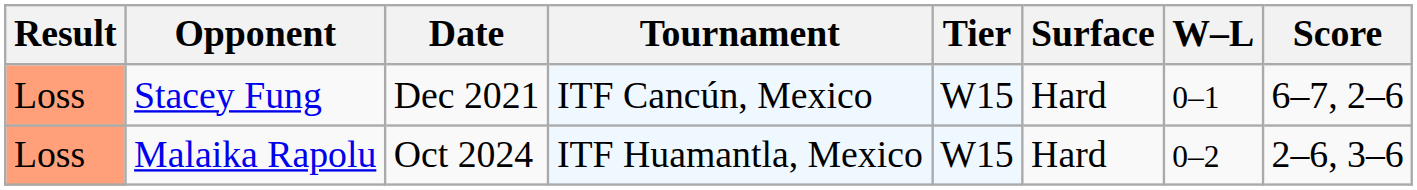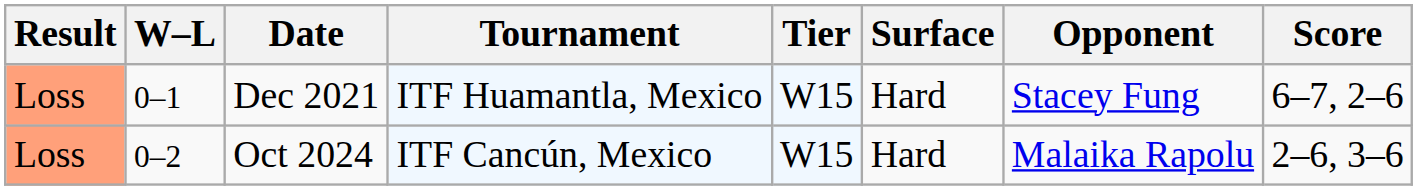columns swapped: W–L <-> Opponent
Dec 2021 | Tournament: ITF Cancún, Mexico -> ITF Huamantla, Mexico
Oct 2024 | Tournament: ITF Huamantla, Mexico -> ITF Cancún, Mexico
